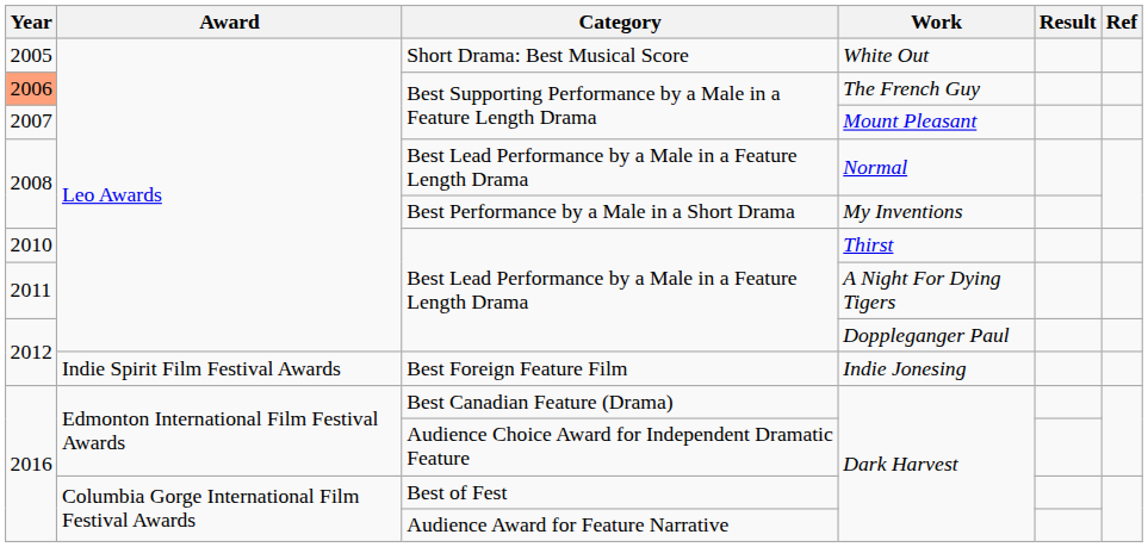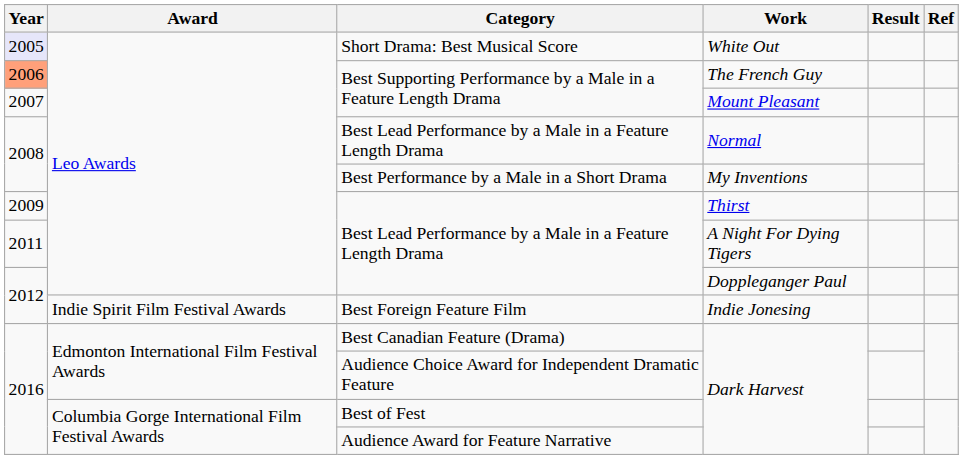White Out | Year: no background -> lavender background
Thirst | Year: 2010 -> 2009
